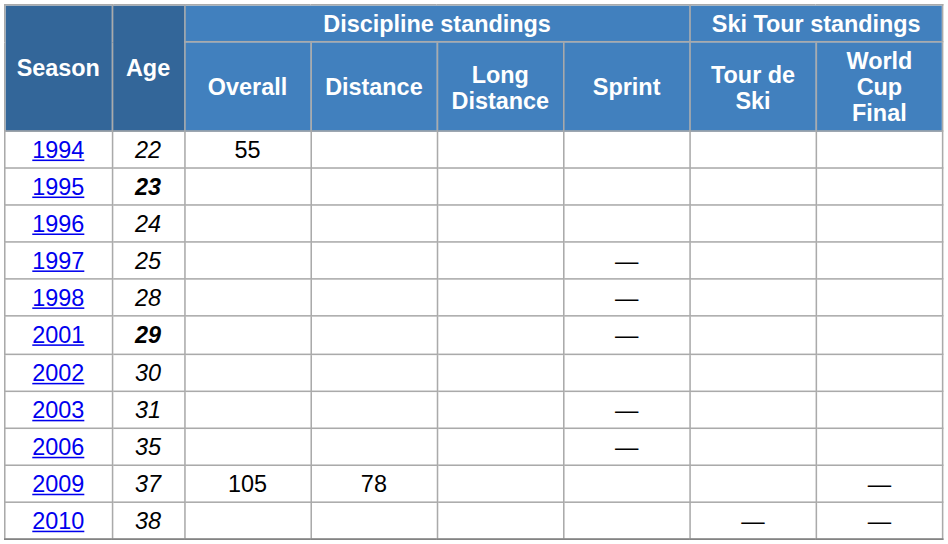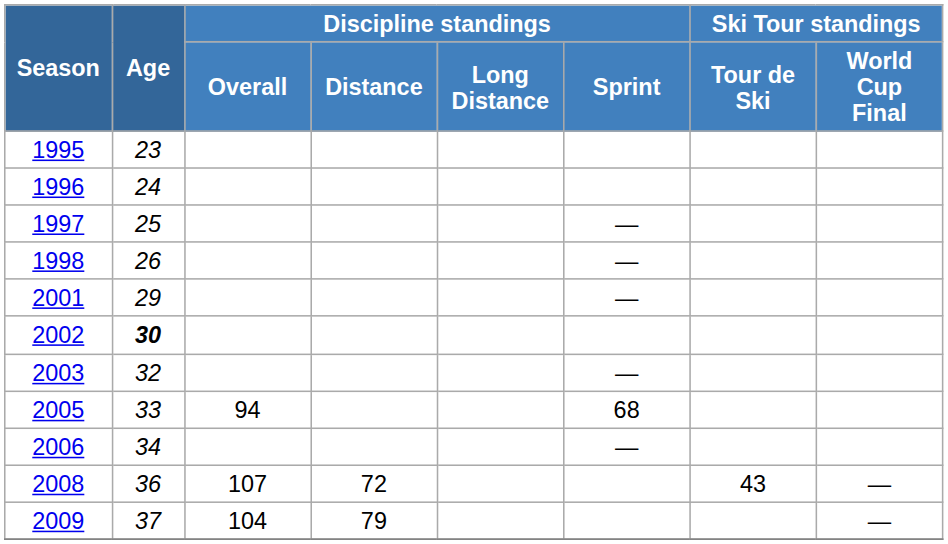- row: 1994 | 22 | 55
1995 | Age: bold -> normal
1998 | Age: 28 -> 26
2001 | Age: bold -> normal
2002 | Age: normal -> bold
2003 | Age: 31 -> 32
+ row: 2005 | 33 | 94 | 68
2006 | Age: 35 -> 34
+ row: 2008 | 36 | 107 | 72 | 43 | —
2009 | Discipline standings / Overall: 105 -> 104
2009 | Discipline standings / Distance: 78 -> 79
- row: 2010 | 38 | — | —
